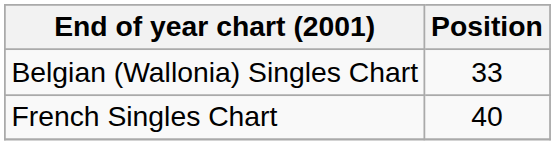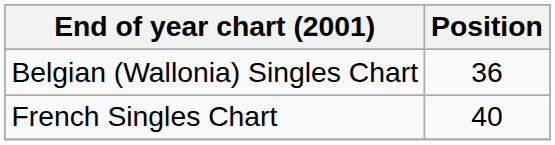Belgian (Wallonia) Singles Chart | Position: 33 -> 36
